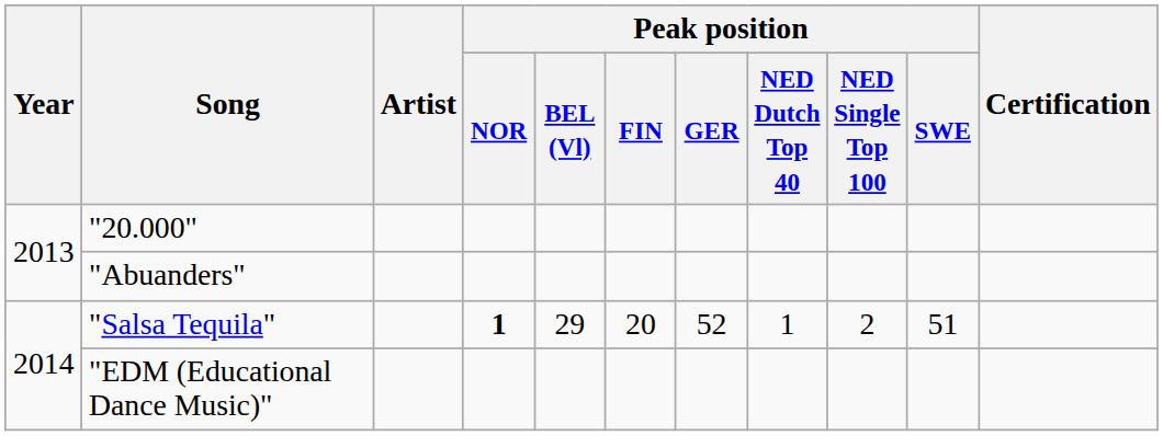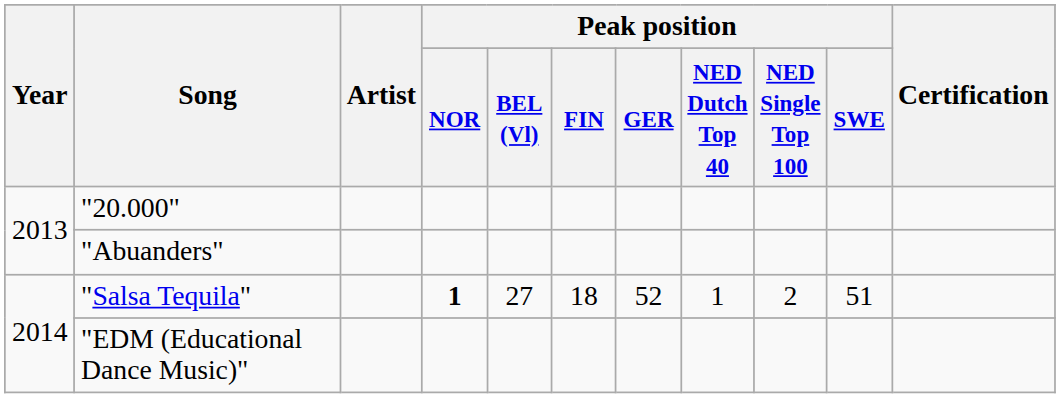"Salsa Tequila" | Peak position / BEL (Vl): 29 -> 27
"Salsa Tequila" | Peak position / FIN: 20 -> 18
